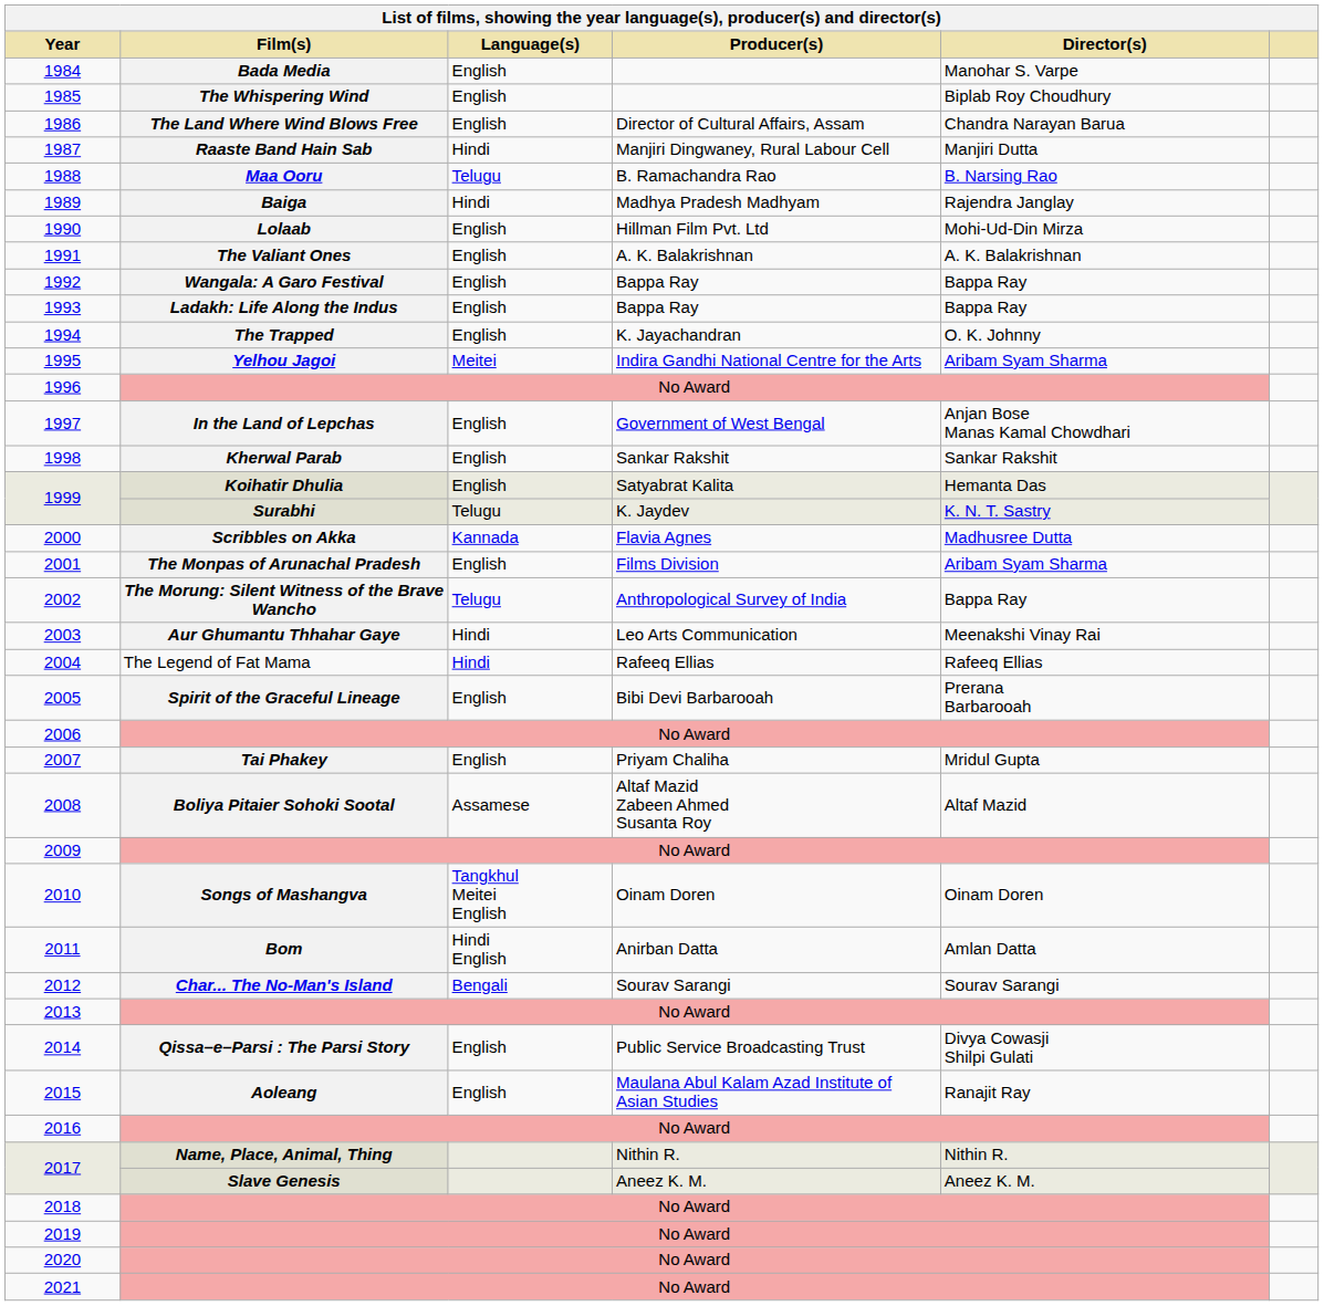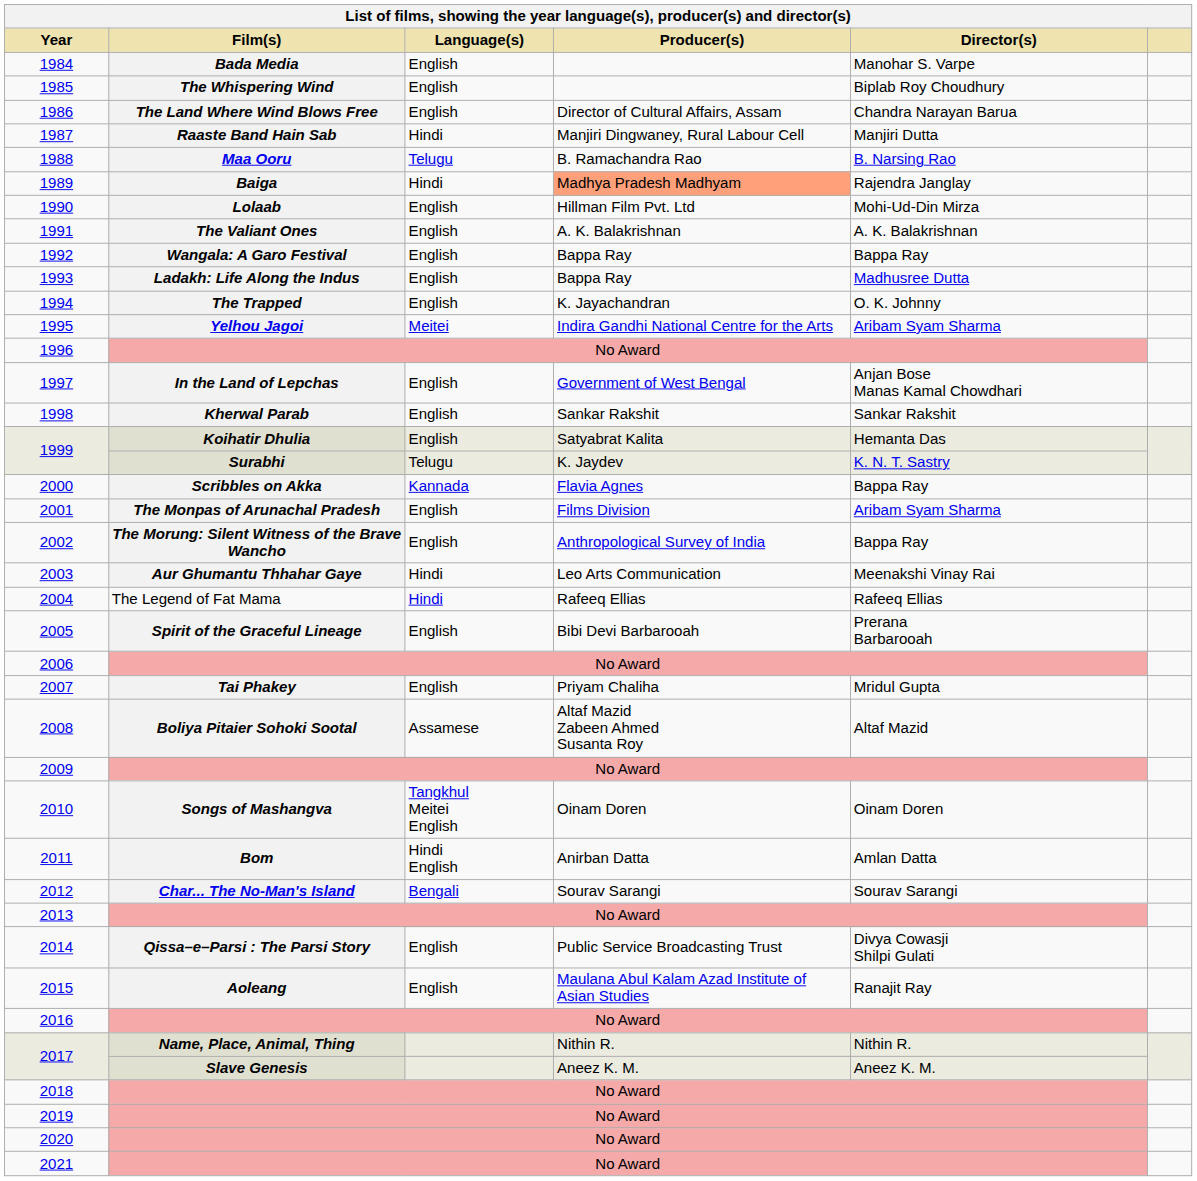1989 | Producer(s): no background -> lightsalmon background
1993 | Director(s): Bappa Ray -> Madhusree Dutta
2000 | Director(s): Madhusree Dutta -> Bappa Ray
2002 | Language(s): Telugu -> English
